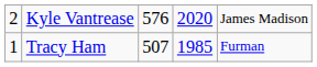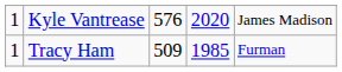Kyle Vantrease | column 1: 2 -> 1
Tracy Ham | column 3: 507 -> 509
